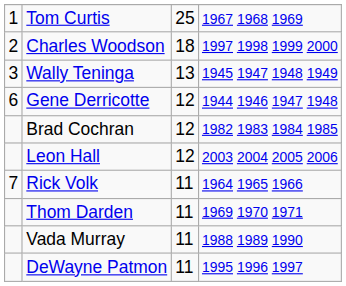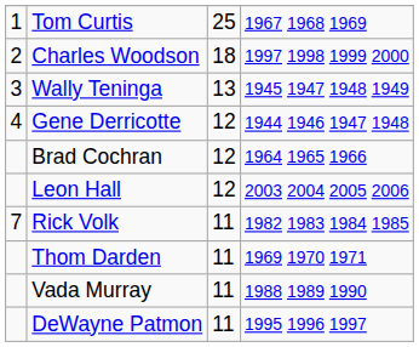Gene Derricotte | column 1: 6 -> 4
Brad Cochran | column 4: 1982 1983 1984 1985 -> 1964 1965 1966
Rick Volk | column 4: 1964 1965 1966 -> 1982 1983 1984 1985
